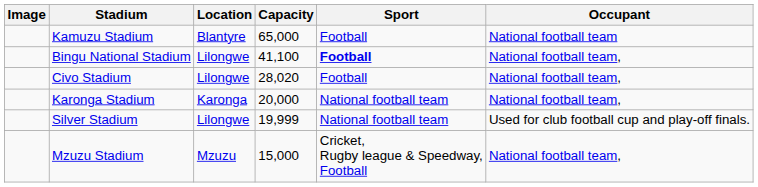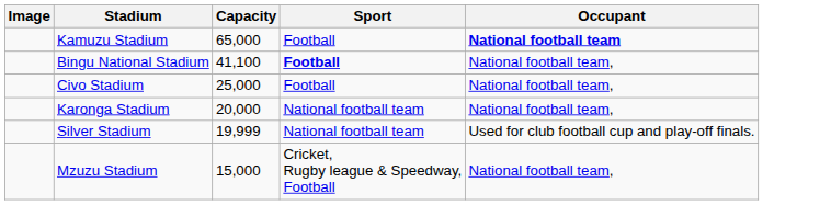- column: Location | Blantyre | Lilongwe | Lilongwe | Karonga | Lilongwe | Mzuzu
Kamuzu Stadium | Occupant: normal -> bold
Civo Stadium | Capacity: 28,020 -> 25,000
